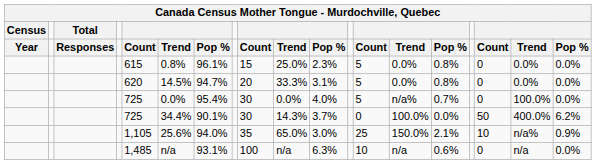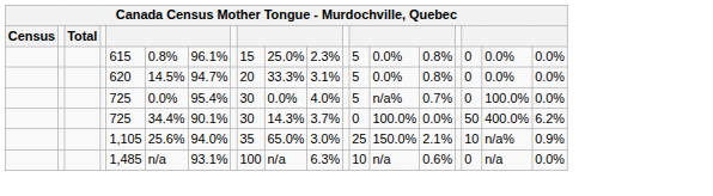- row: Year | Responses | Count | Trend | Pop % | Count | Trend | Pop % | Count | Trend | Pop % | Count | Trend | Pop %
